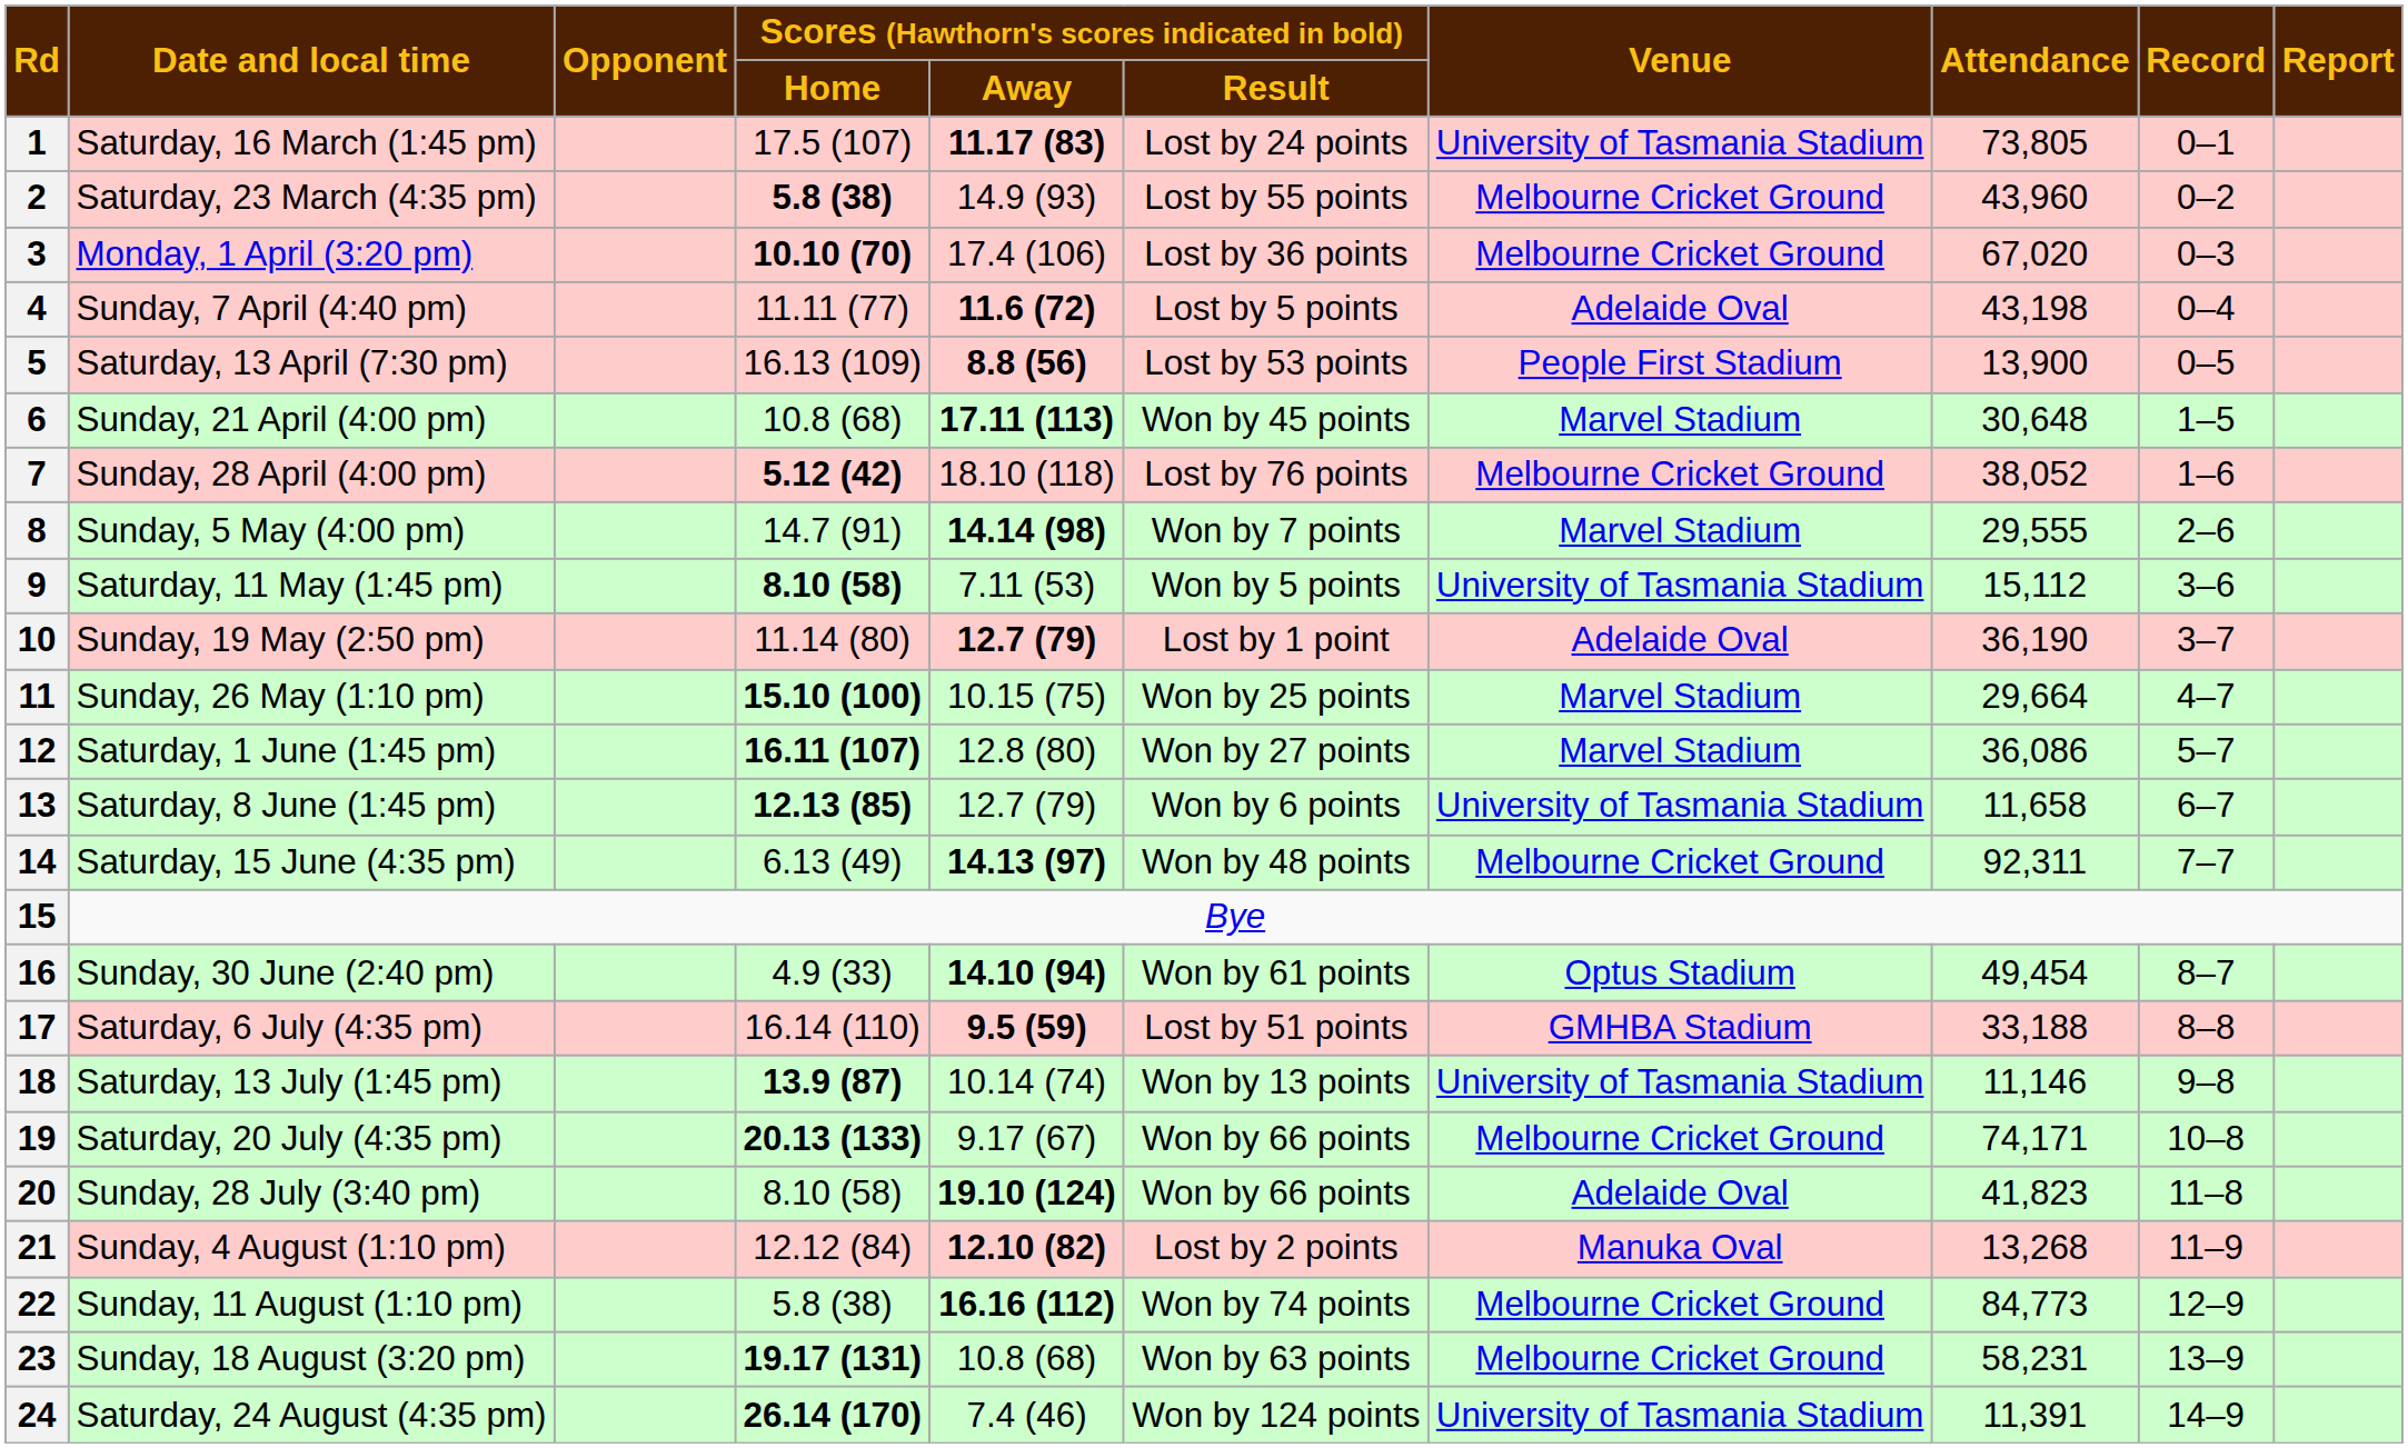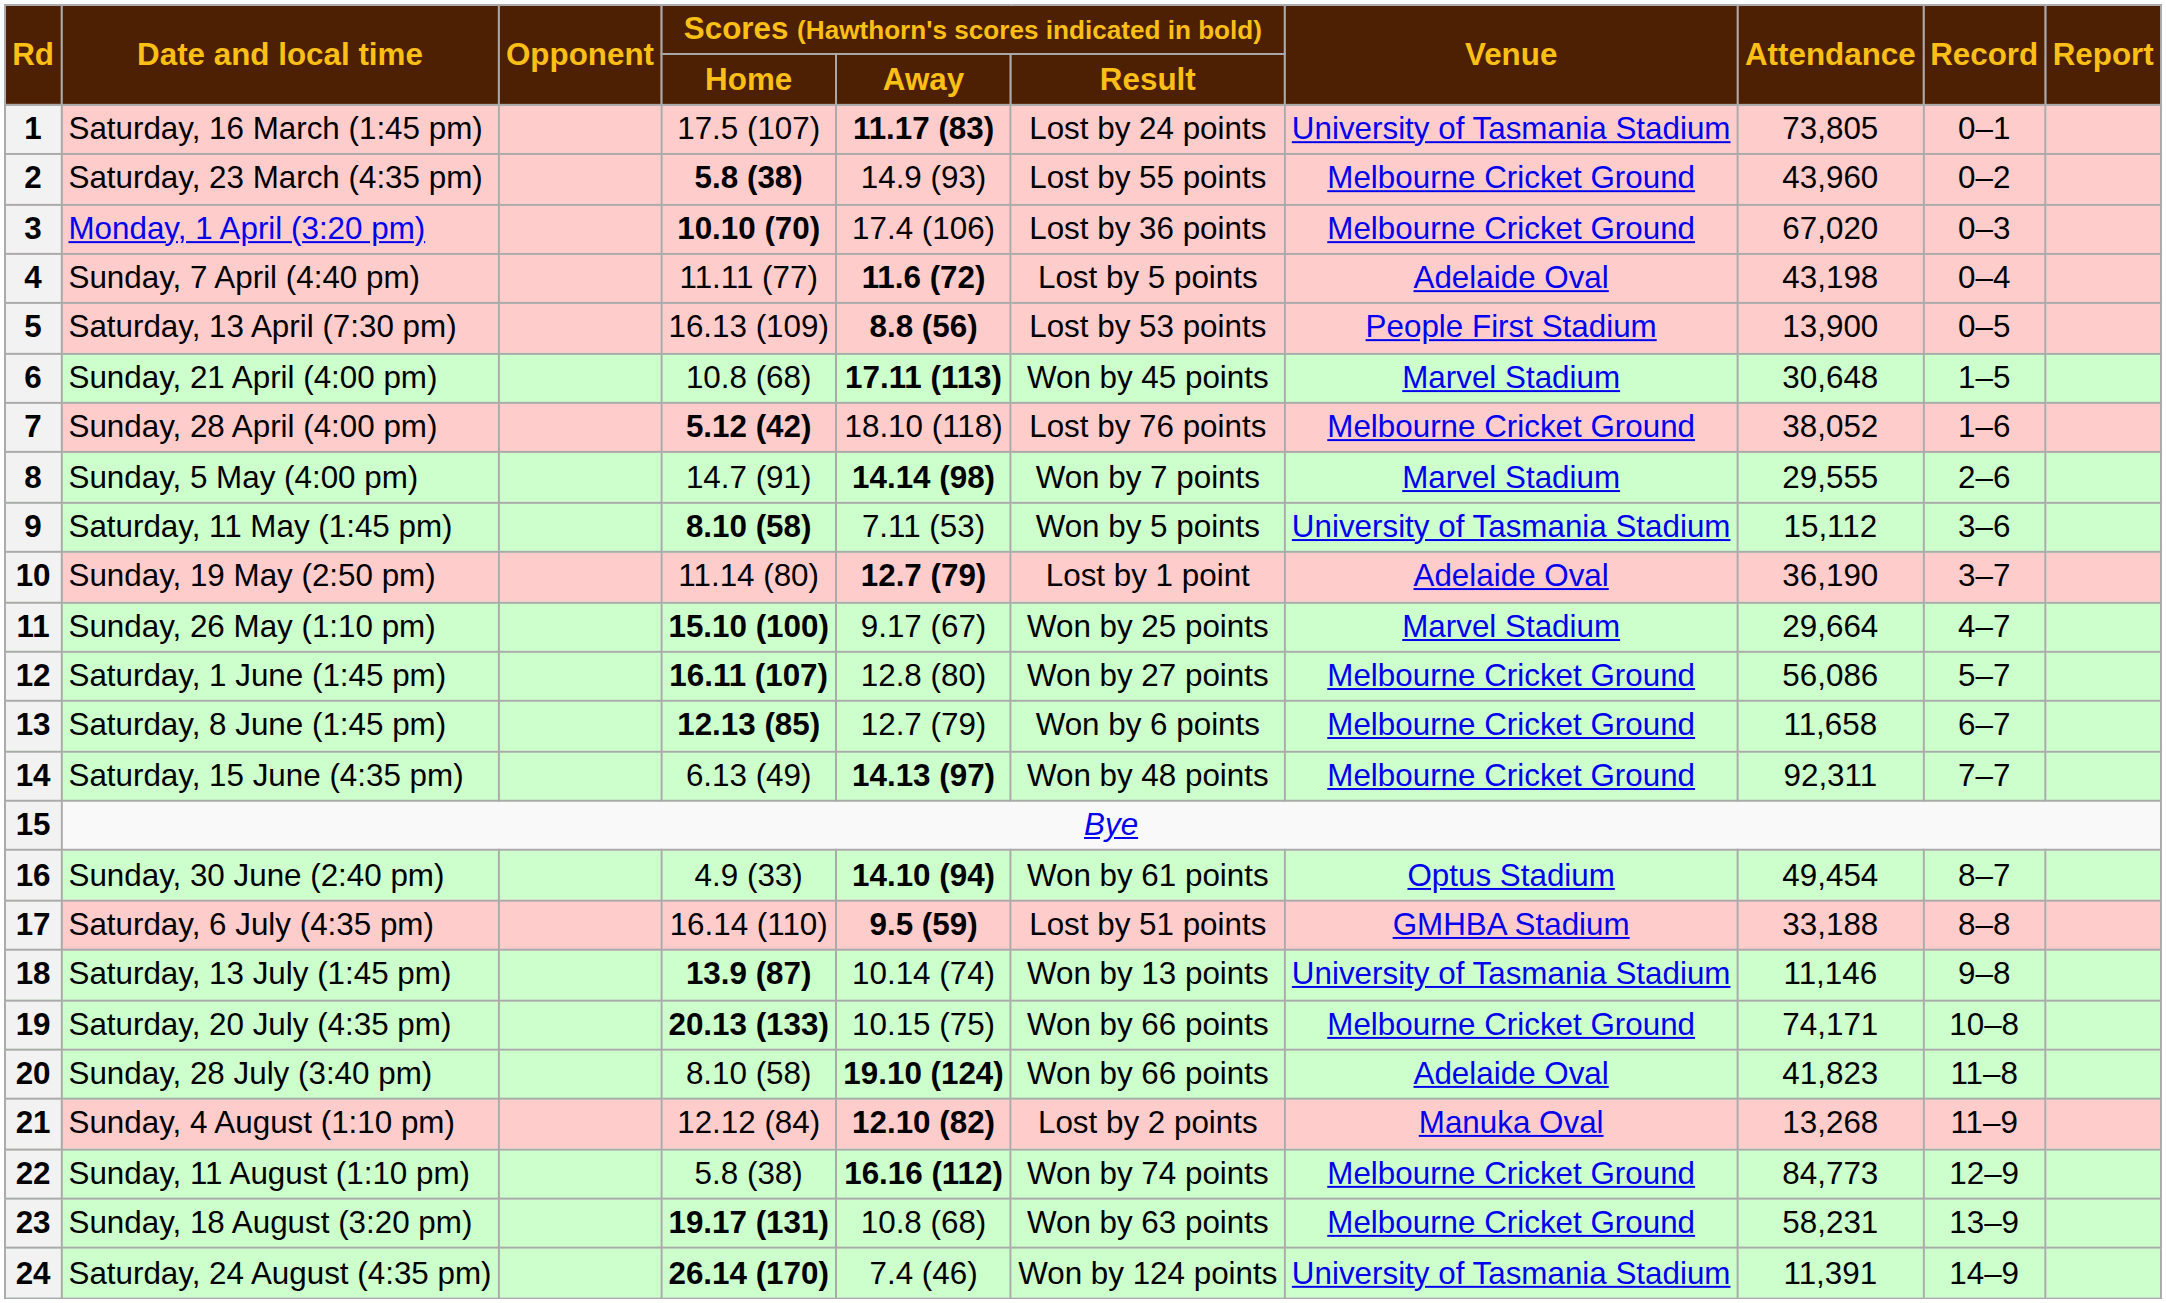11 | Scores (Hawthorn's scores indicated in bold) / Away: 10.15 (75) -> 9.17 (67)
12 | Venue: Marvel Stadium -> Melbourne Cricket Ground
12 | Attendance: 36,086 -> 56,086
13 | Venue: University of Tasmania Stadium -> Melbourne Cricket Ground
19 | Scores (Hawthorn's scores indicated in bold) / Away: 9.17 (67) -> 10.15 (75)
